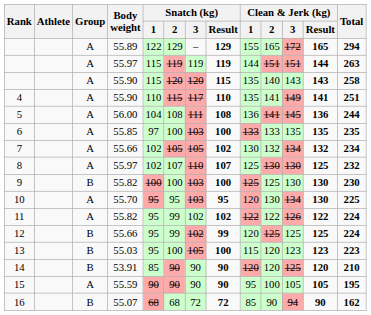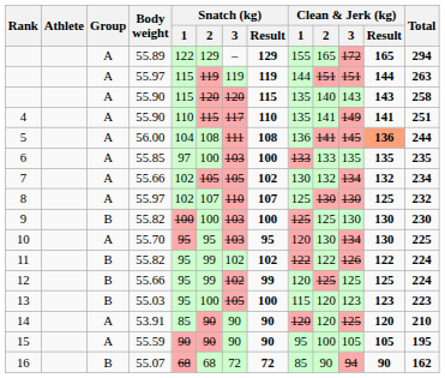5 | Clean & Jerk (kg) / Result: no background -> lightsalmon background
11 | Group: A -> B
14 | Group: B -> A
